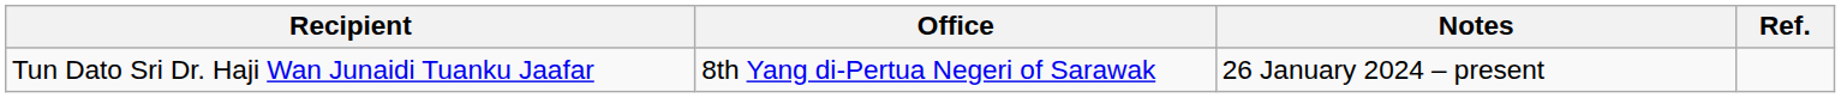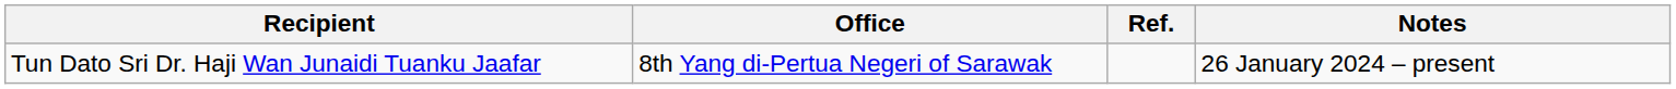columns swapped: Notes <-> Ref.
